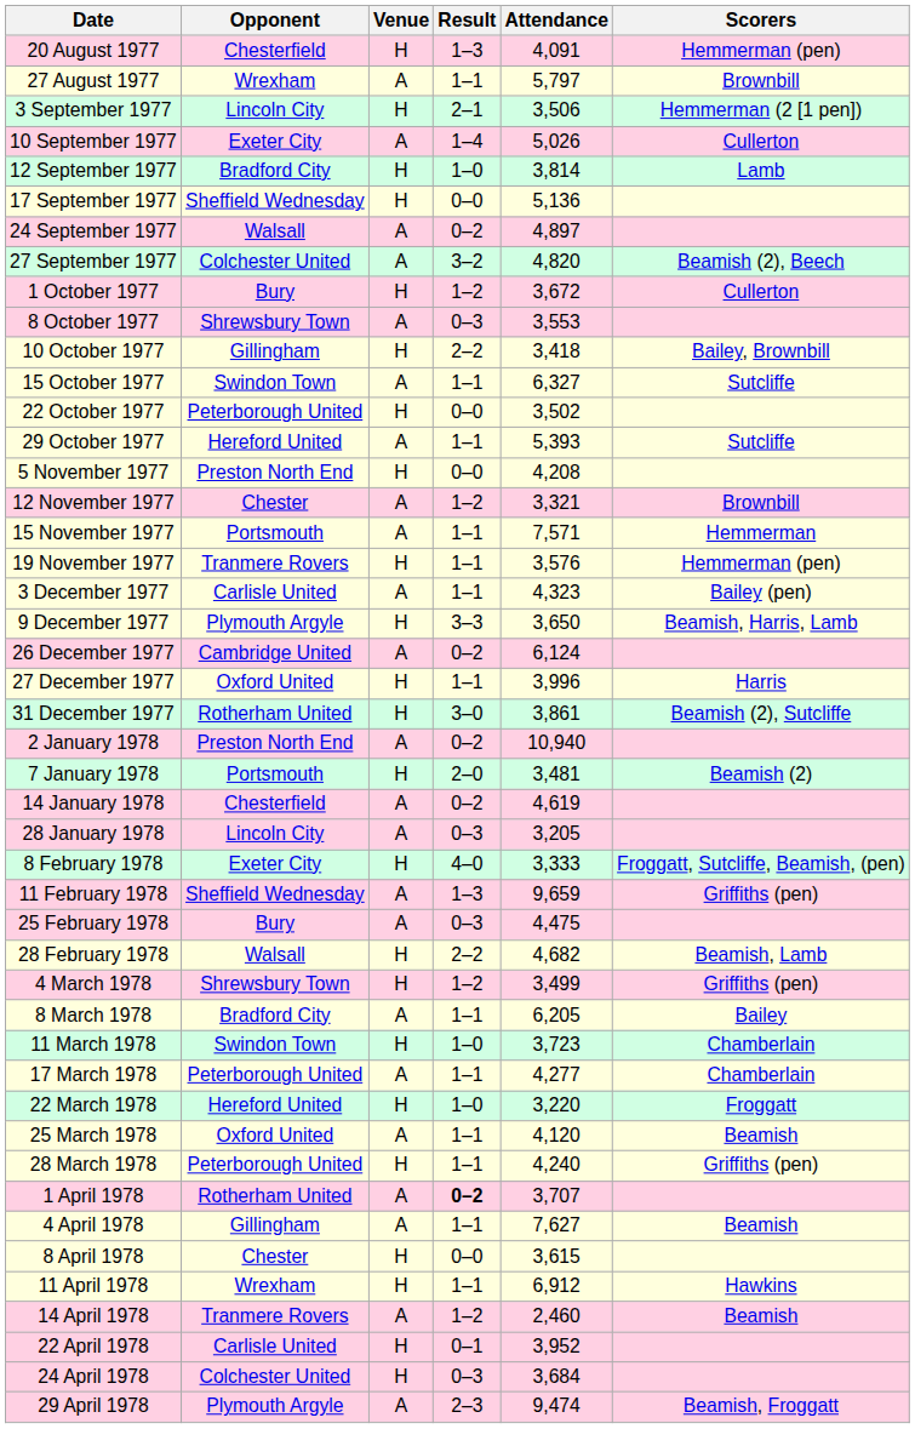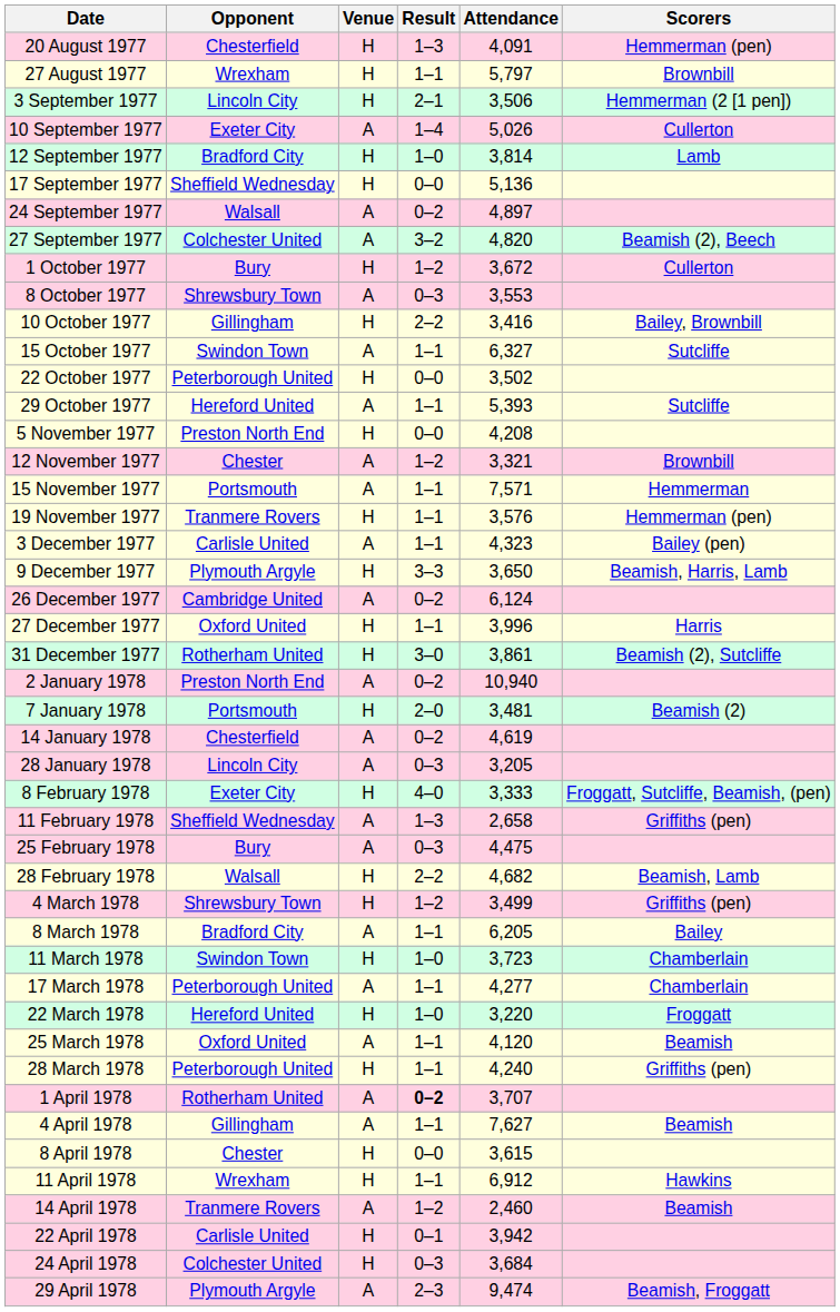27 August 1977 | Venue: A -> H
10 October 1977 | Attendance: 3,418 -> 3,416
11 February 1978 | Attendance: 9,659 -> 2,658
22 April 1978 | Attendance: 3,952 -> 3,942
